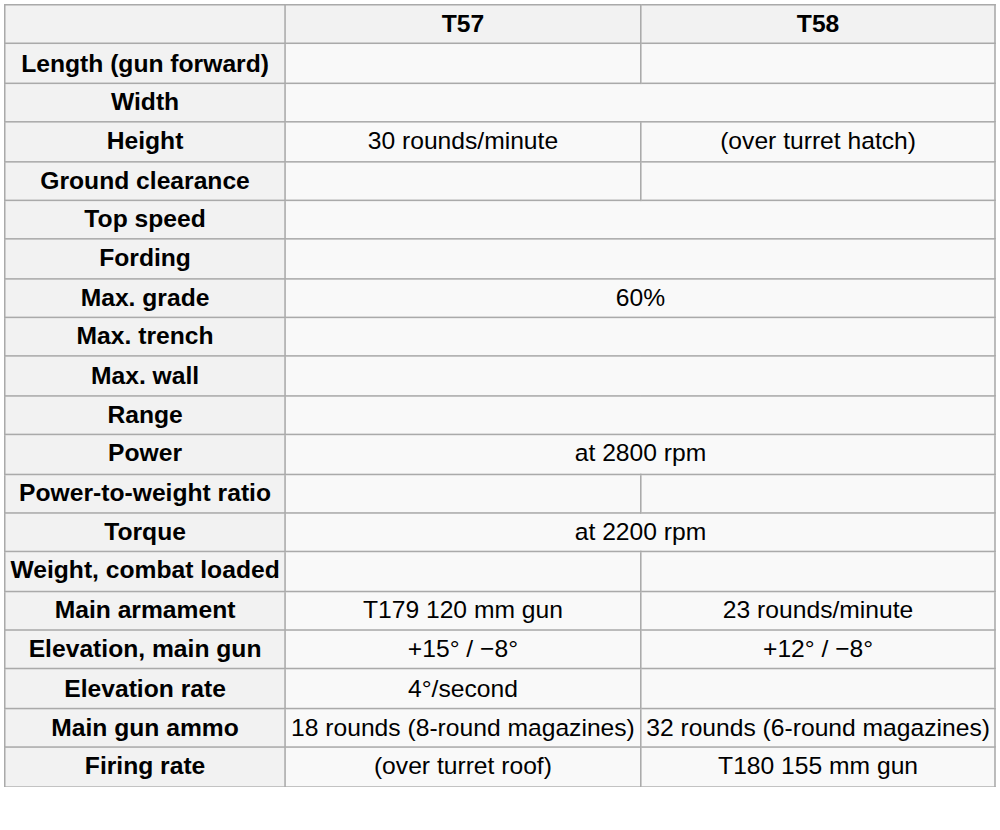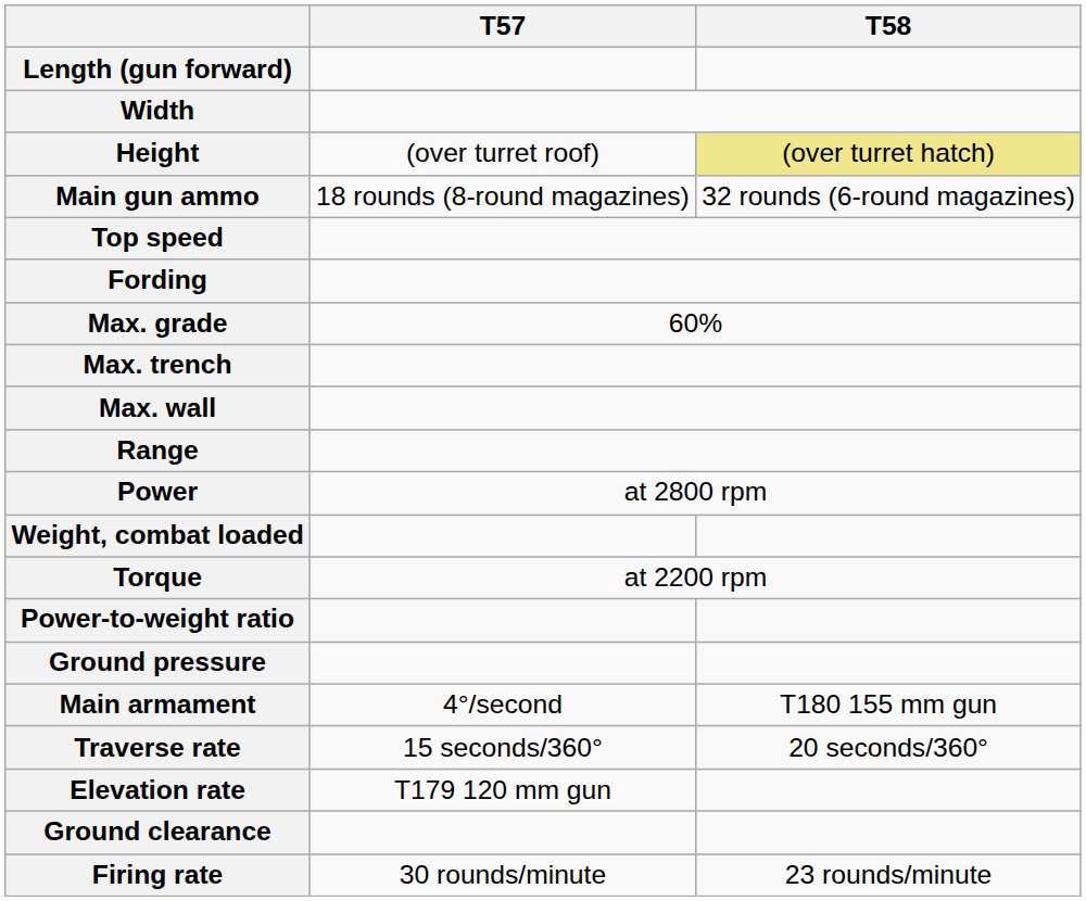Height | T57: 30 rounds/minute -> (over turret roof)
Height | T58: no background -> khaki background
rows swapped: Ground clearance <-> Main gun ammo
rows swapped: Power-to-weight ratio <-> Weight, combat loaded
+ row: Ground pressure
Main armament | T57: T179 120 mm gun -> 4°/second
Main armament | T58: 23 rounds/minute -> T180 155 mm gun
- row: Elevation, main gun | +15° / −8° | +12° / −8°
+ row: Traverse rate | 15 seconds/360° | 20 seconds/360°
Elevation rate | T57: 4°/second -> T179 120 mm gun
Firing rate | T57: (over turret roof) -> 30 rounds/minute
Firing rate | T58: T180 155 mm gun -> 23 rounds/minute
